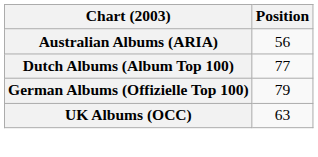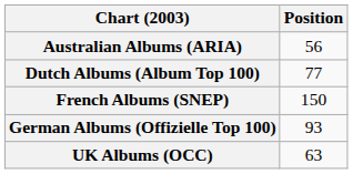+ row: French Albums (SNEP) | 150
German Albums (Offizielle Top 100) | Position: 79 -> 93
